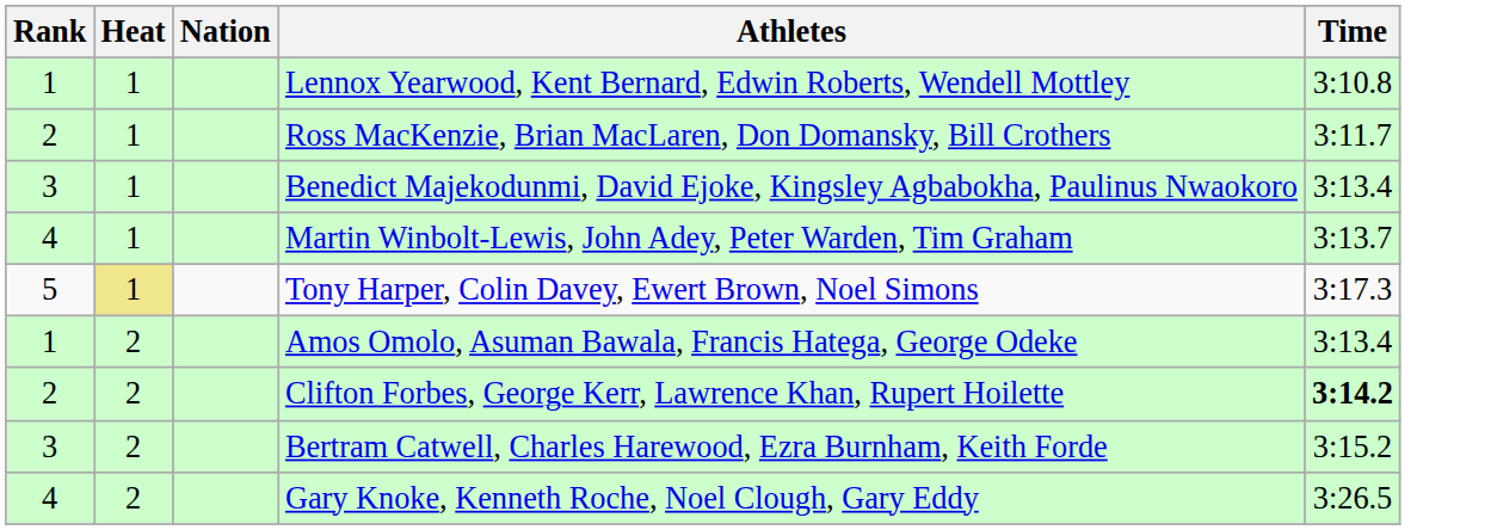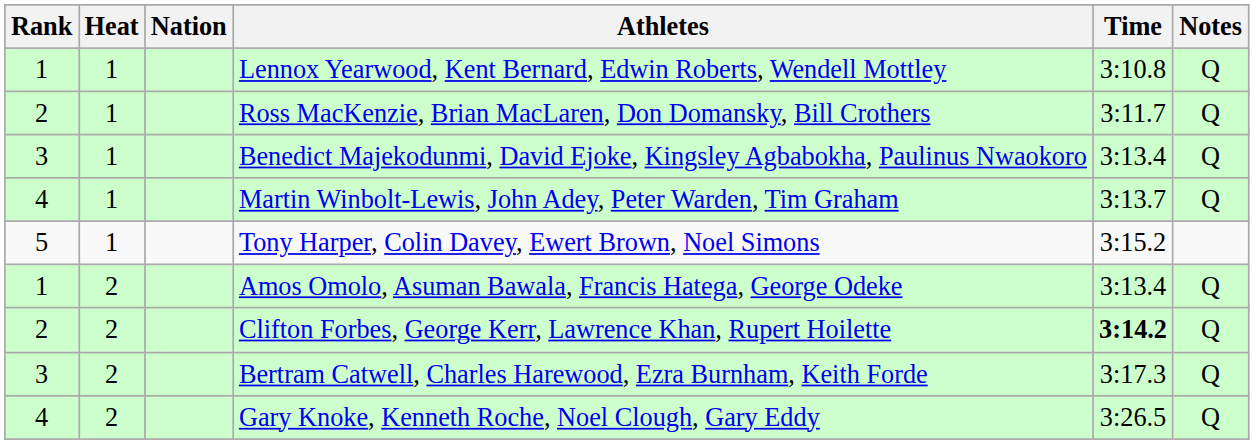+ column: Notes | Q | Q | Q | Q | Q | Q | Q | Q
Tony Harper, Colin Davey, Ewert Brown, Noel Simons | Heat: khaki background -> no background
Tony Harper, Colin Davey, Ewert Brown, Noel Simons | Time: 3:17.3 -> 3:15.2
Bertram Catwell, Charles Harewood, Ezra Burnham, Keith Forde | Time: 3:15.2 -> 3:17.3
